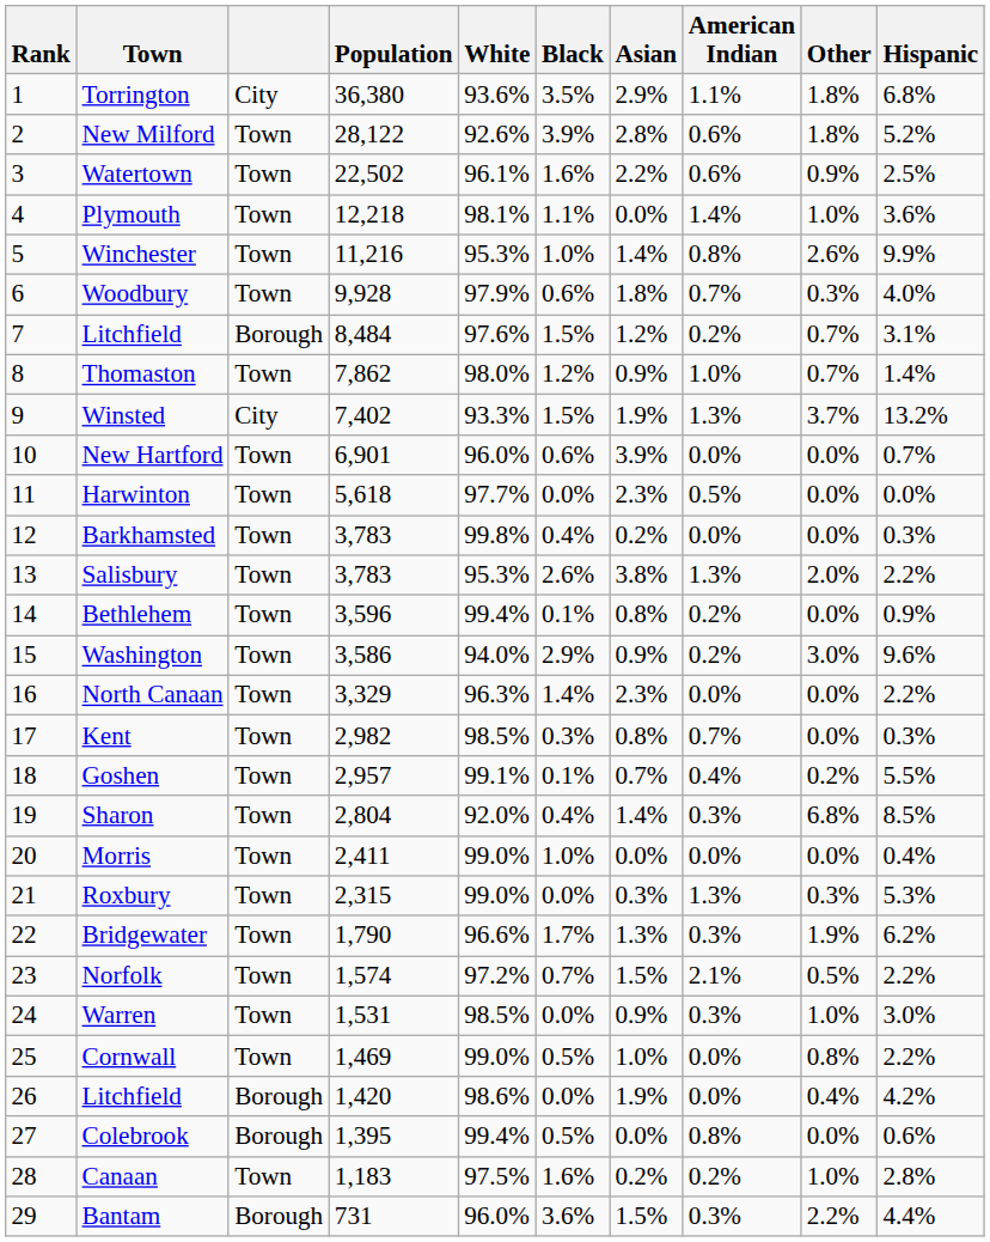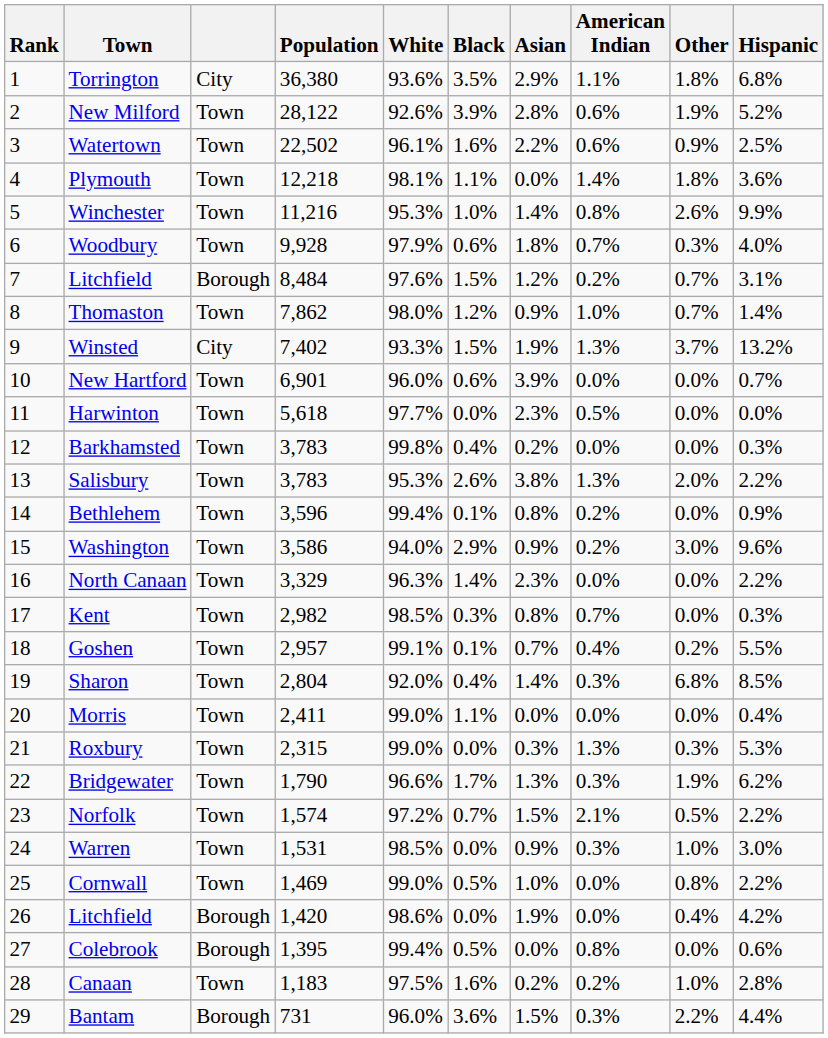New Milford | Other: 1.8% -> 1.9%
Plymouth | Other: 1.0% -> 1.8%
Morris | Black: 1.0% -> 1.1%
